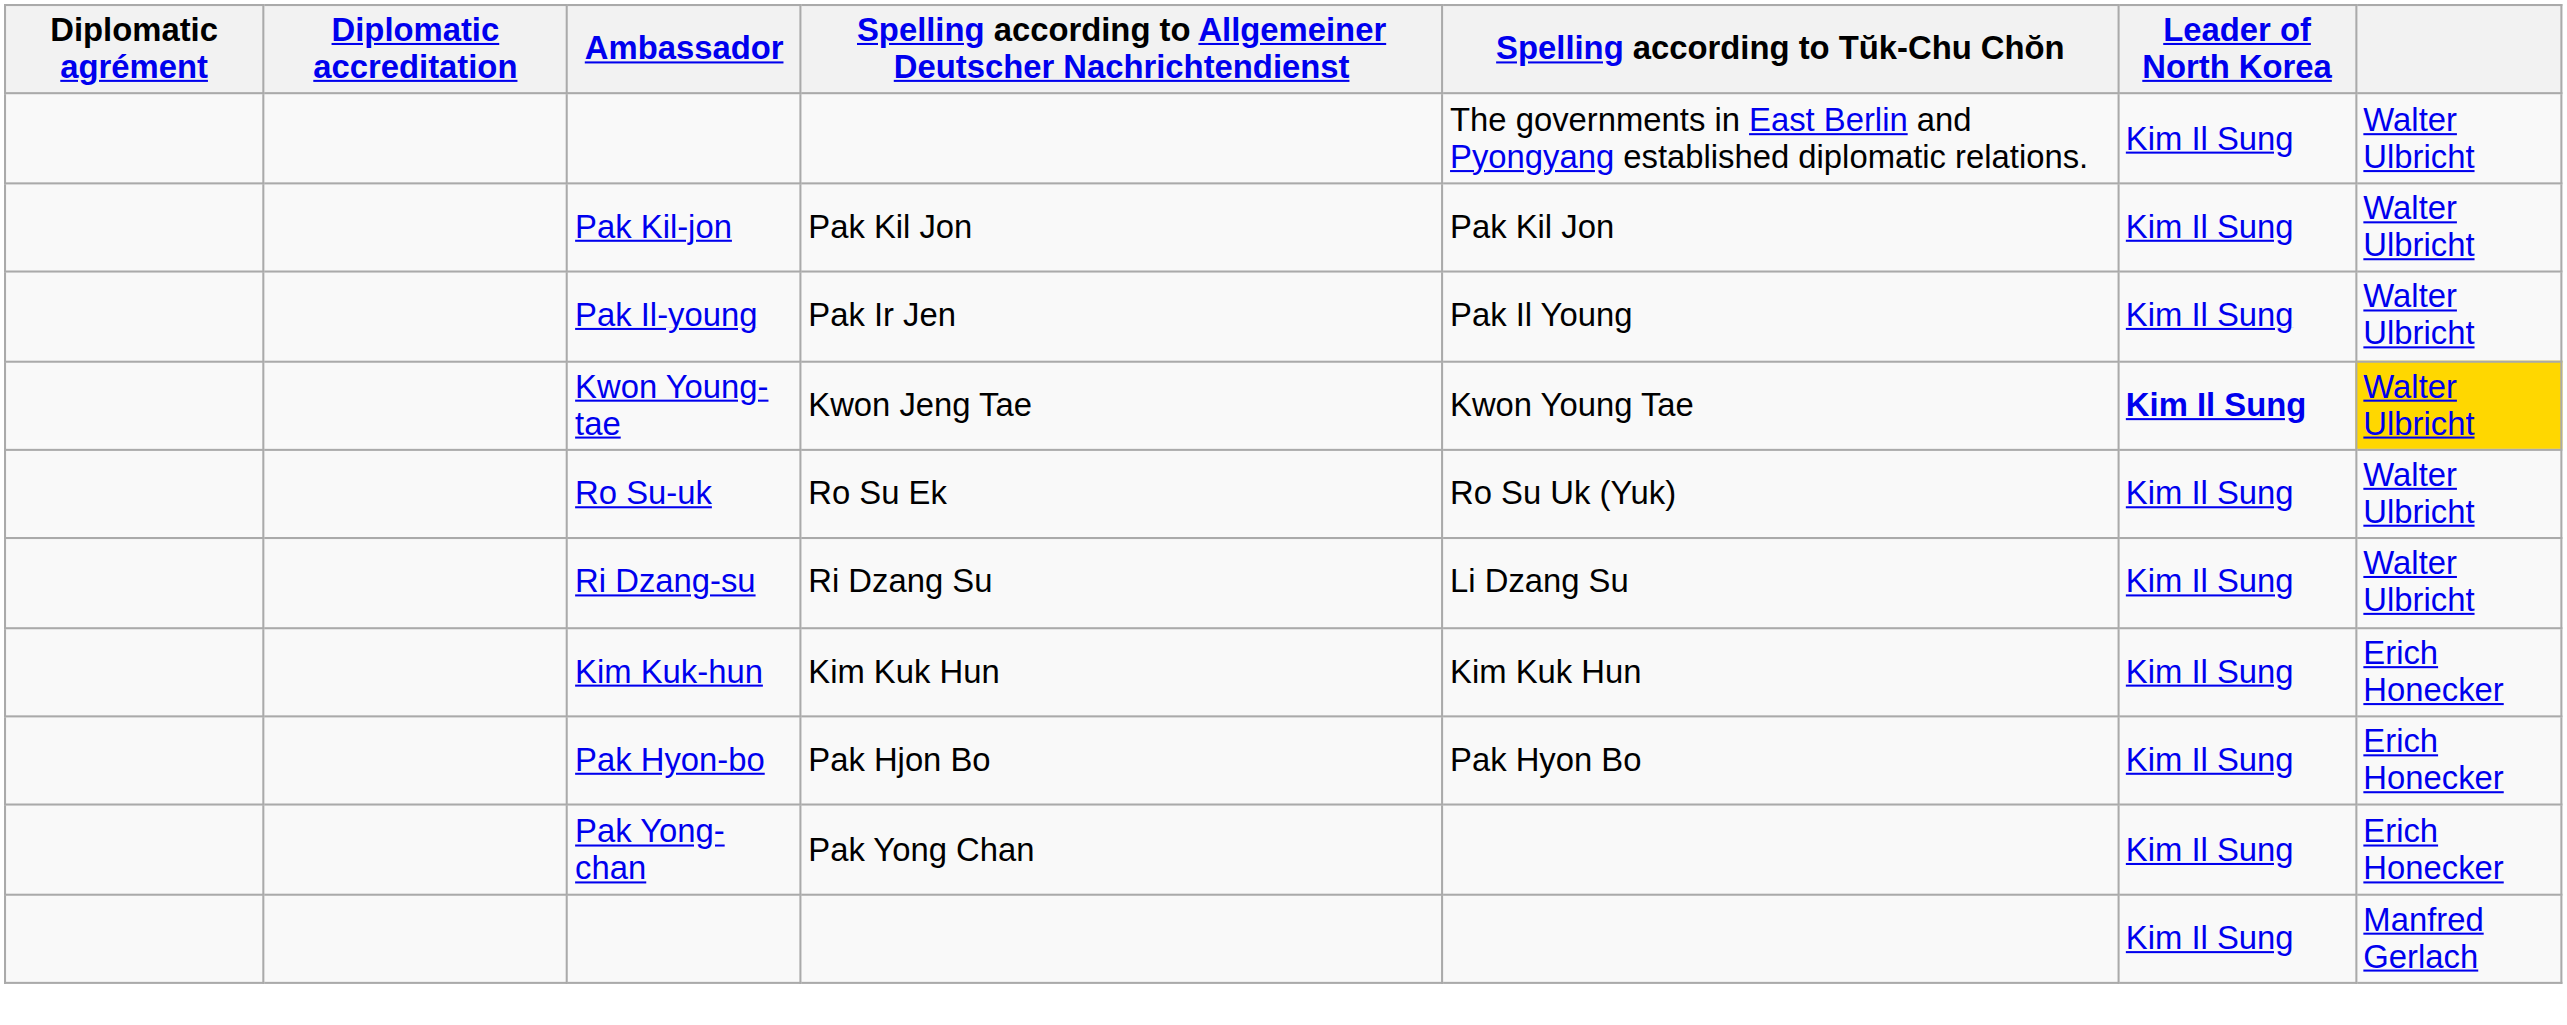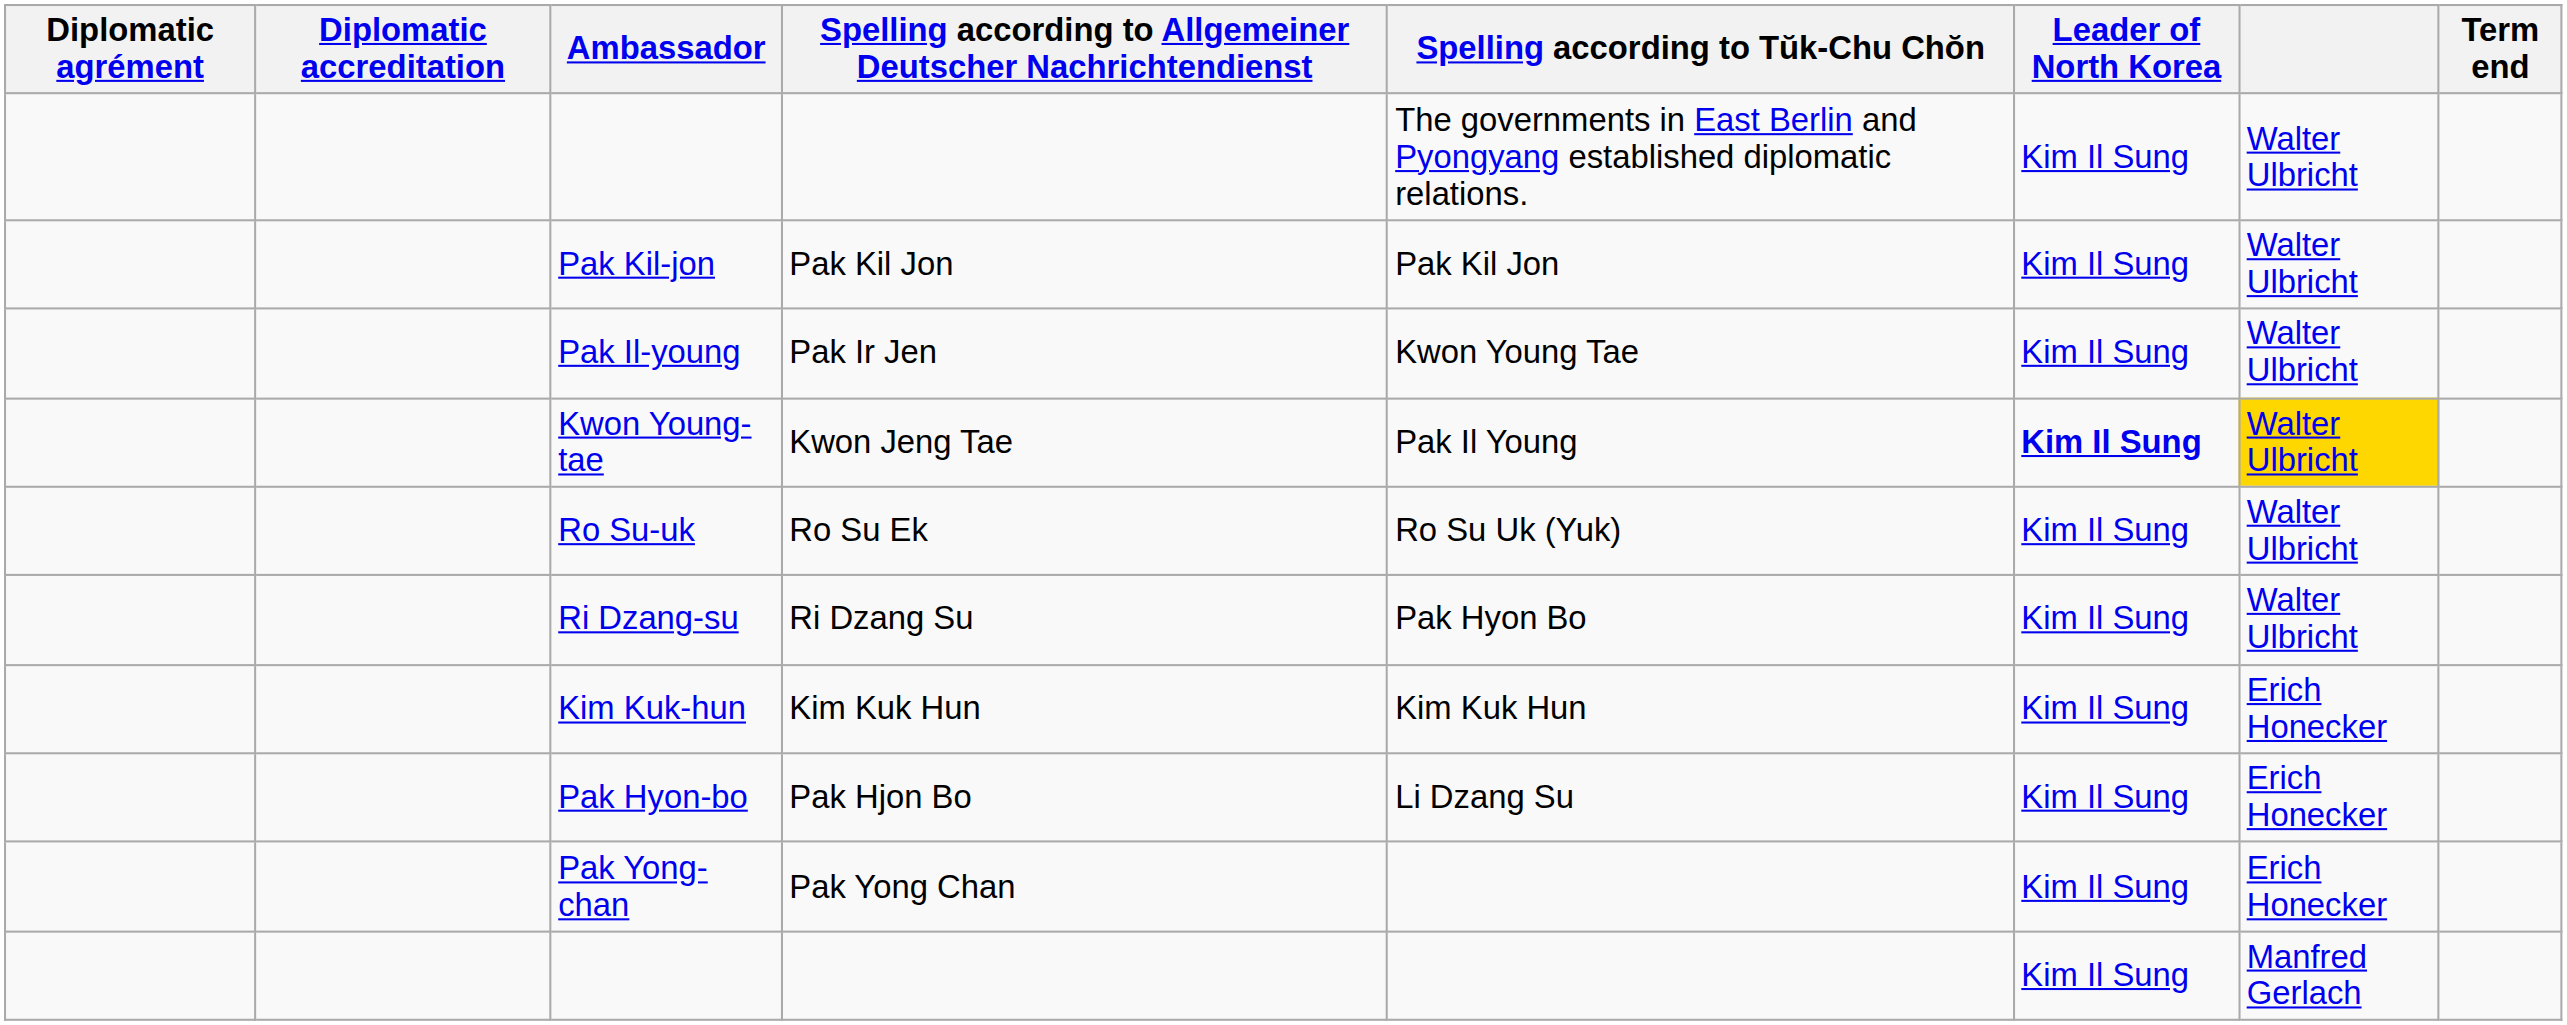+ column: Term end
Pak Il-young | Spelling according to Tŭk-Chu Chŏn: Pak Il Young -> Kwon Young Tae
Kwon Young-tae | Spelling according to Tŭk-Chu Chŏn: Kwon Young Tae -> Pak Il Young
Ri Dzang-su | Spelling according to Tŭk-Chu Chŏn: Li Dzang Su -> Pak Hyon Bo
Pak Hyon-bo | Spelling according to Tŭk-Chu Chŏn: Pak Hyon Bo -> Li Dzang Su
